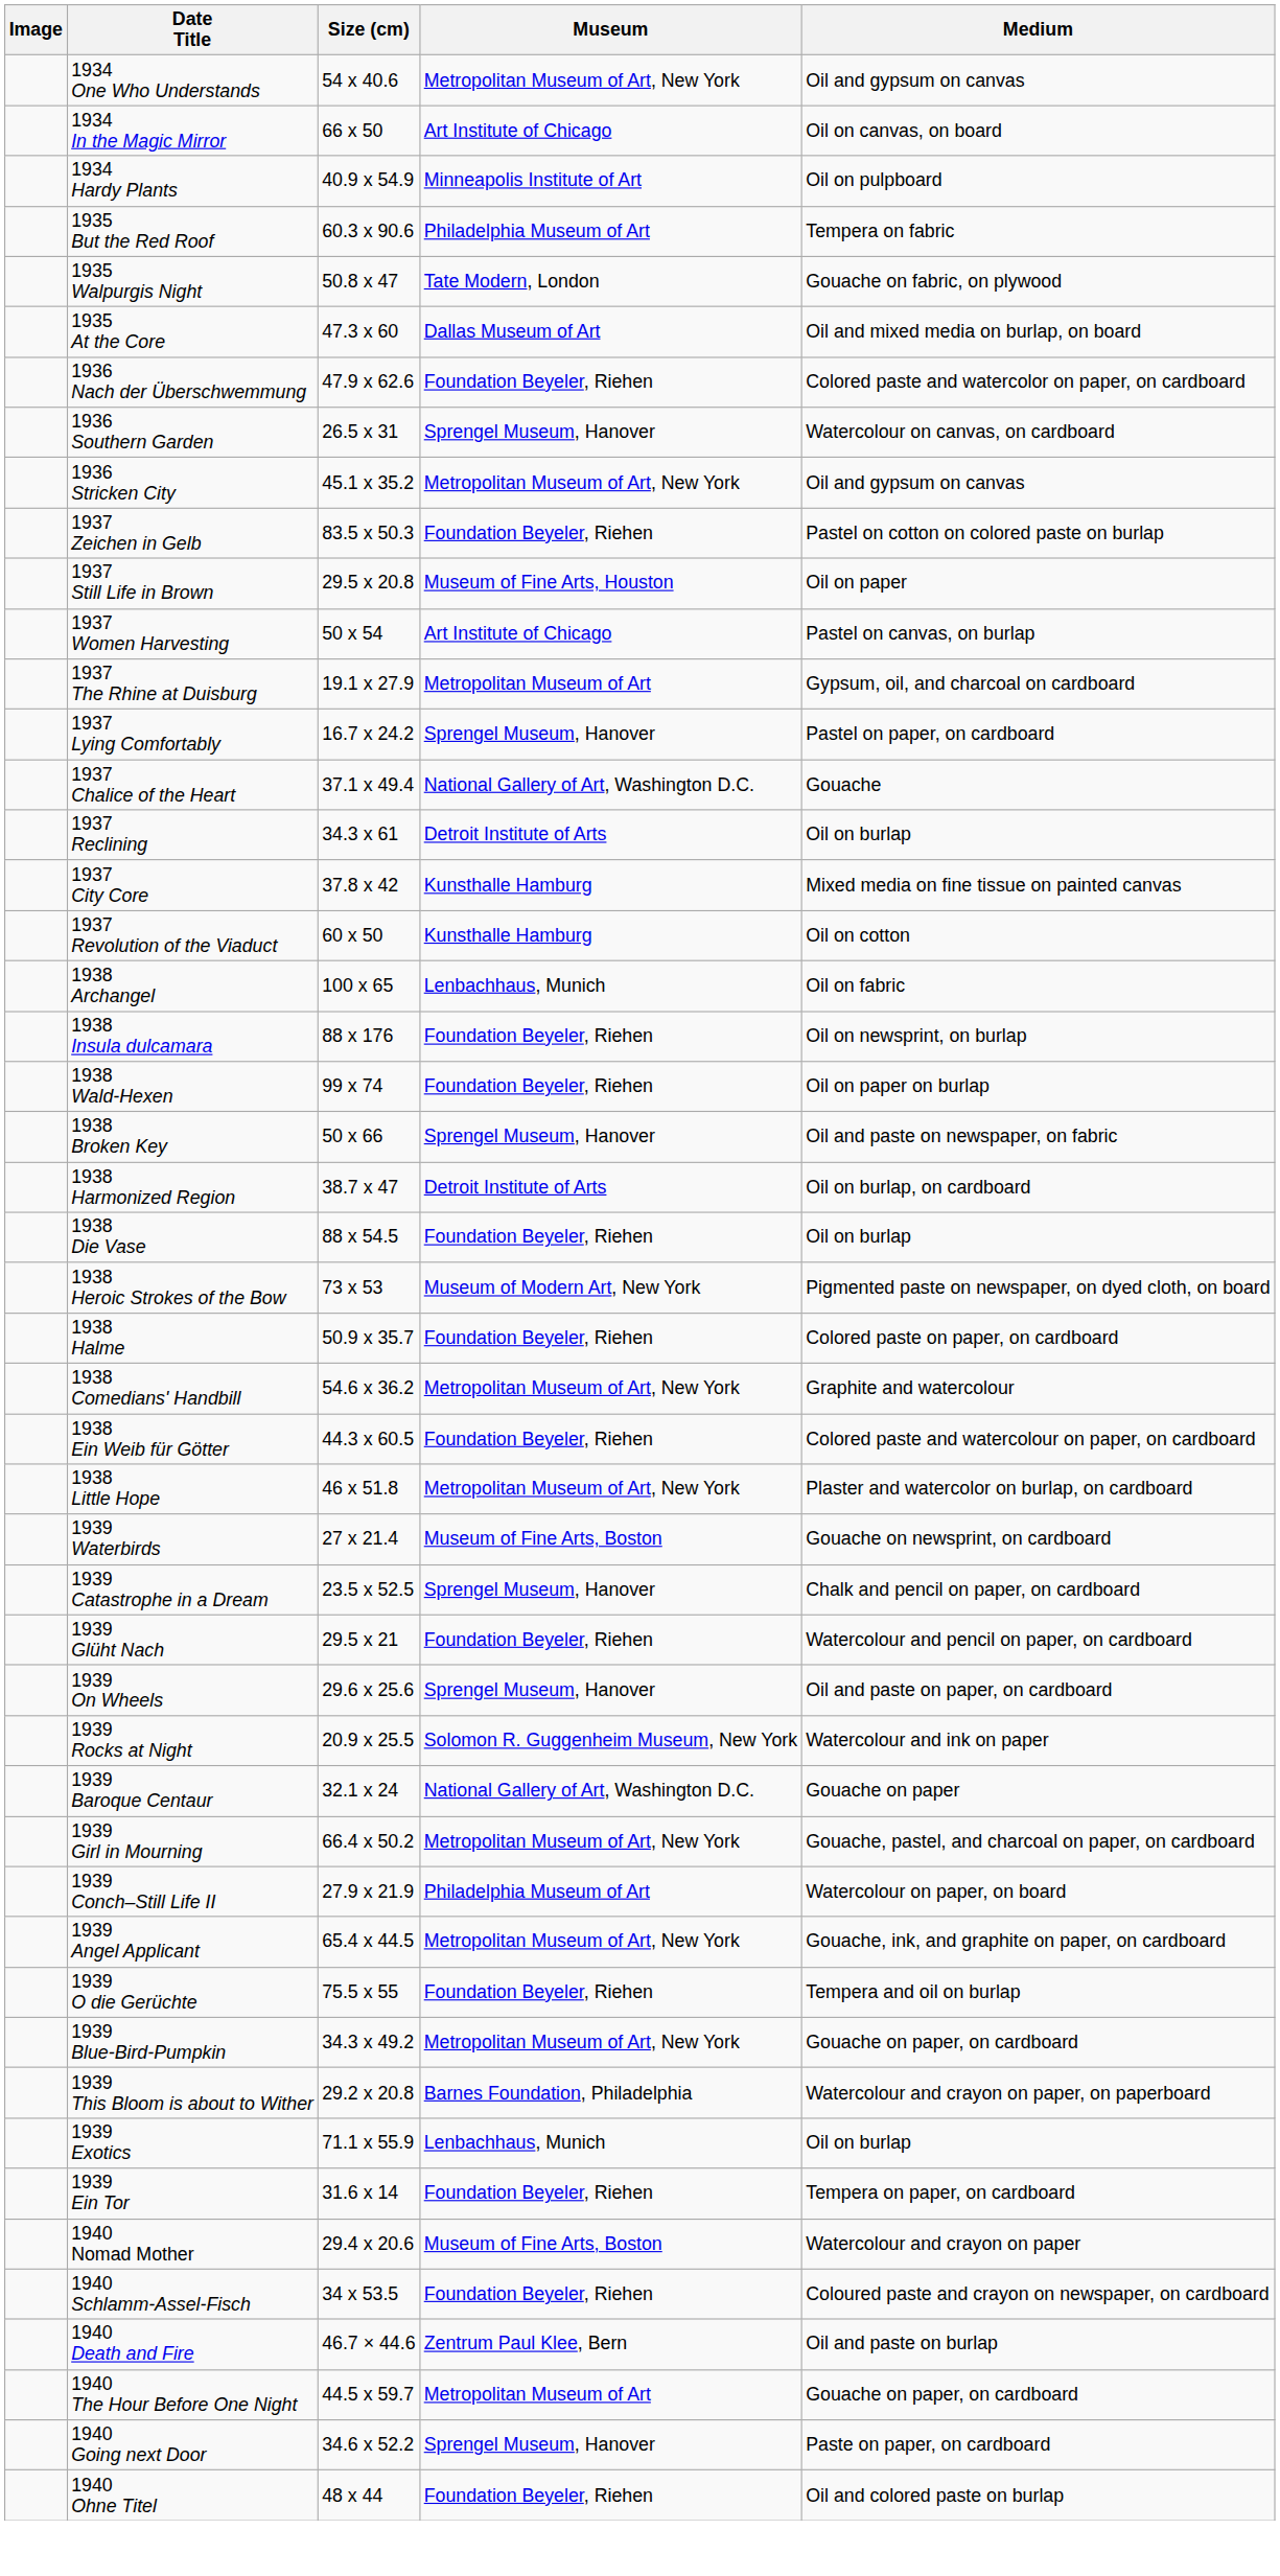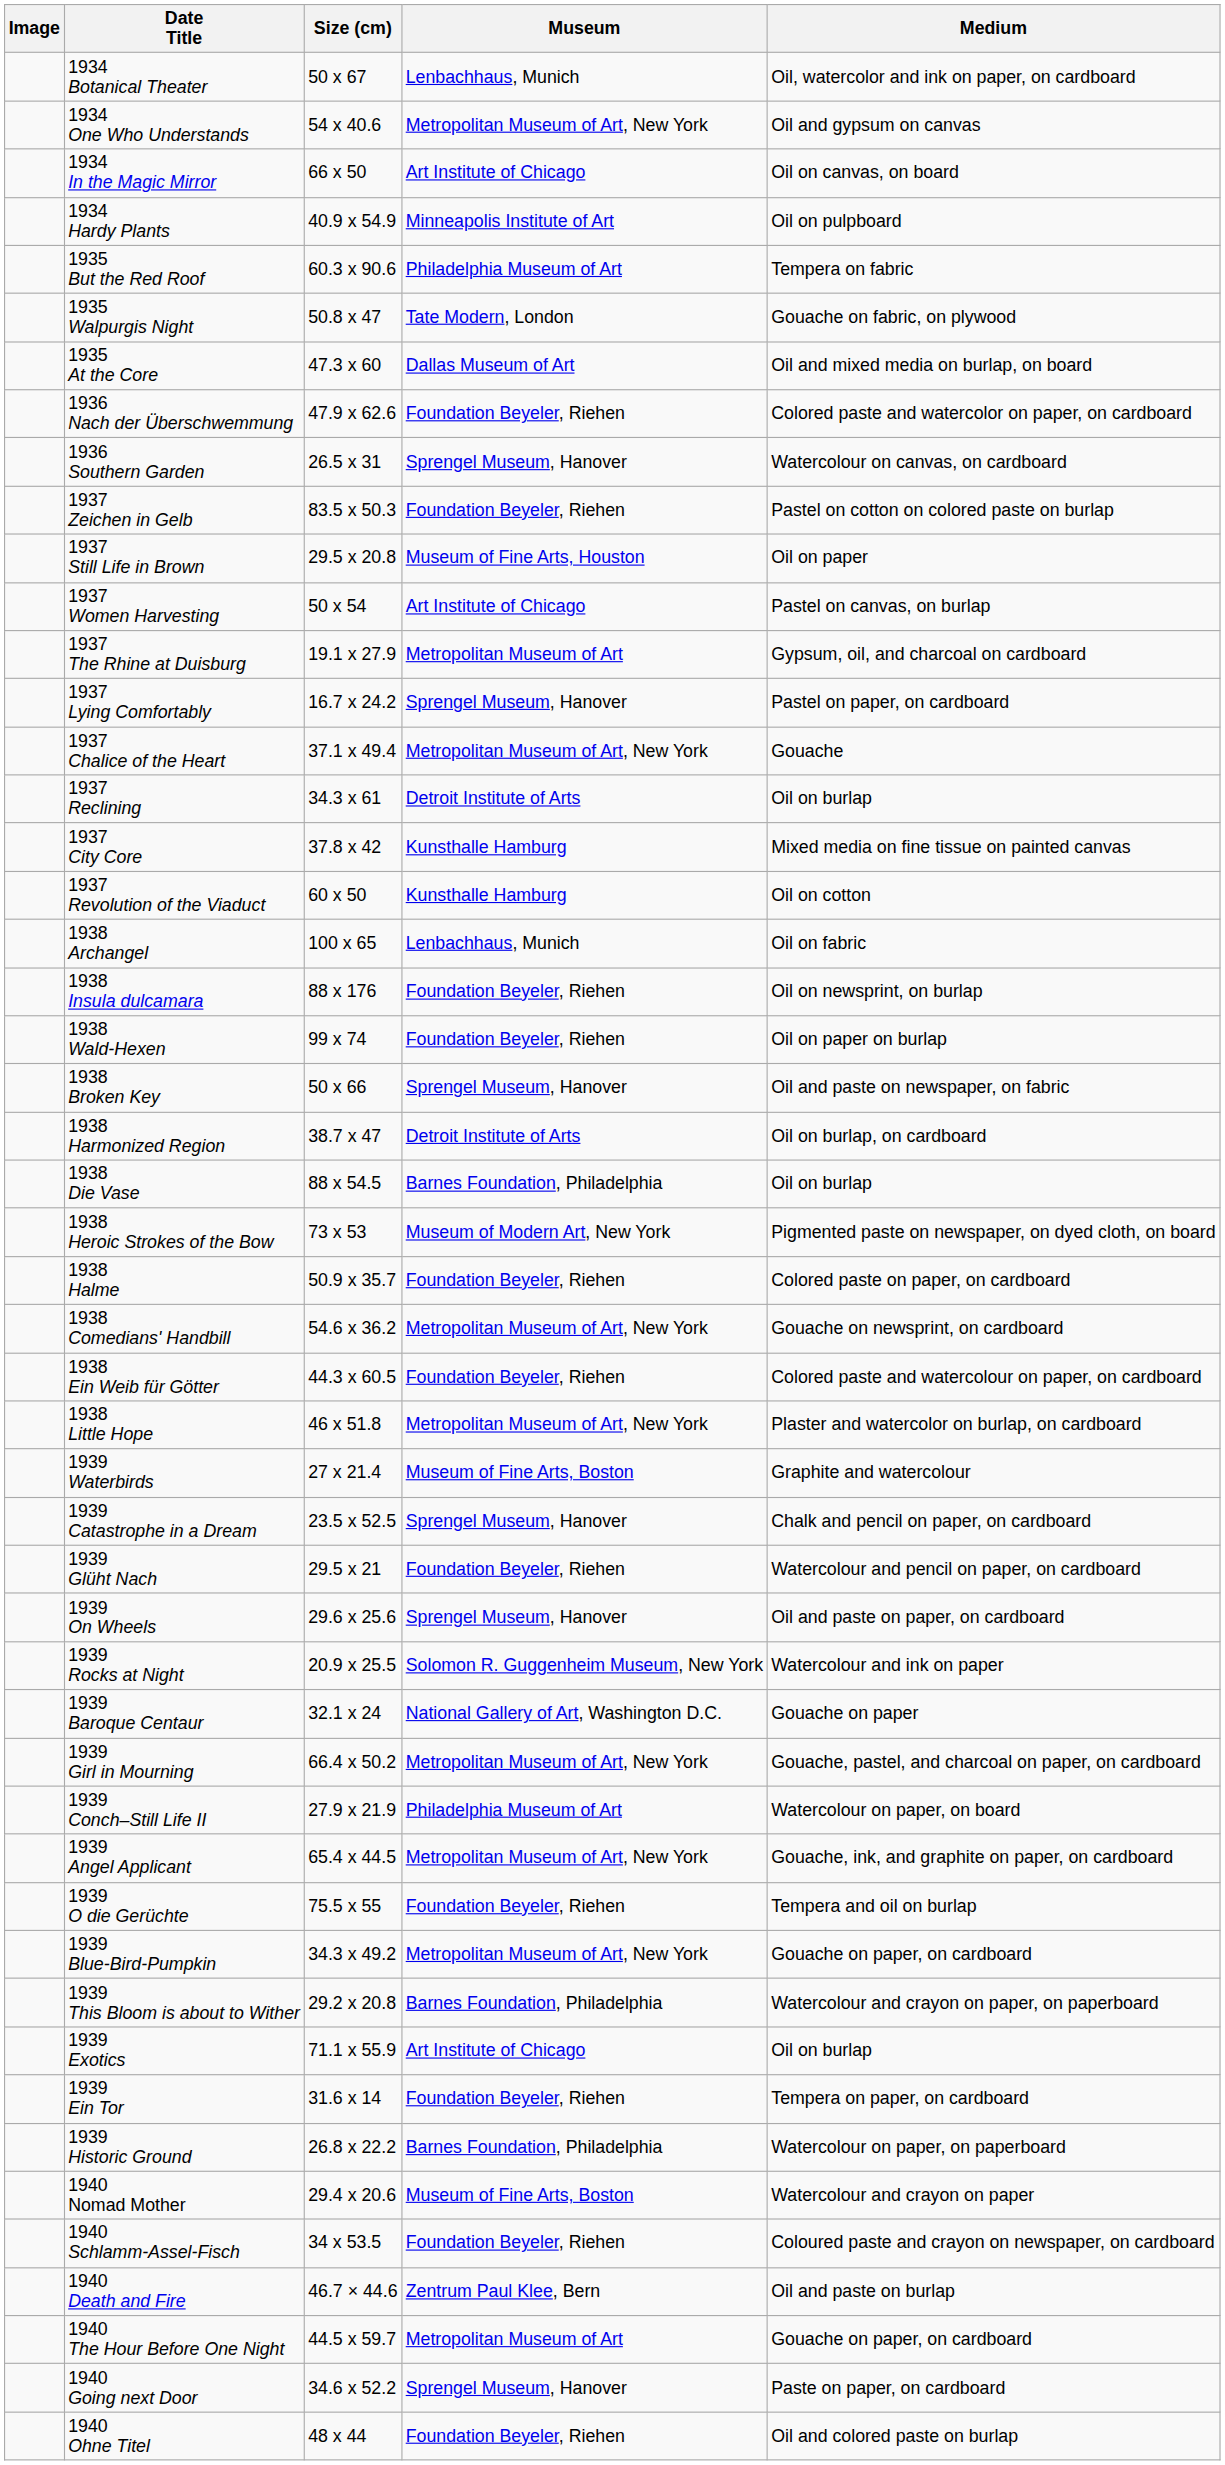+ row: 1934 Botanical Theater | 50 x 67 | Lenbachhaus, Munich | Oil, watercolor and ink on paper, on cardboard
- row: 1936 Stricken City | 45.1 x 35.2 | Metropolitan Museum of Art, New York | Oil and gypsum on canvas
1937 Chalice of the Heart | Museum: National Gallery of Art, Washington D.C. -> Metropolitan Museum of Art, New York
1938 Die Vase | Museum: Foundation Beyeler, Riehen -> Barnes Foundation, Philadelphia
1938 Comedians' Handbill | Medium: Graphite and watercolour -> Gouache on newsprint, on cardboard
1939 Waterbirds | Medium: Gouache on newsprint, on cardboard -> Graphite and watercolour
1939 Exotics | Museum: Lenbachhaus, Munich -> Art Institute of Chicago
+ row: 1939 Historic Ground | 26.8 x 22.2 | Barnes Foundation, Philadelphia | Watercolour on paper, on paperboard
